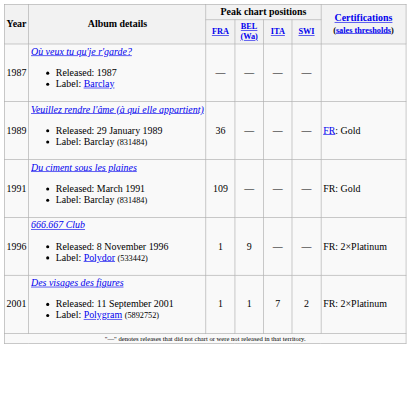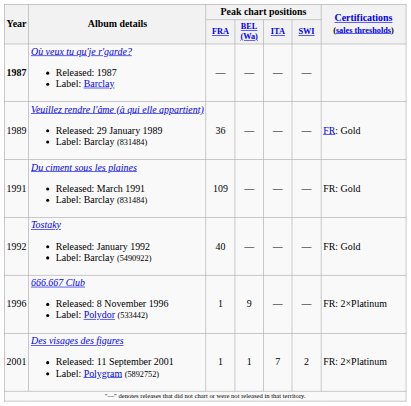Où veux tu qu'je r'garde? Released: 1987 Label: Barclay | Year: normal -> bold
+ row: 1992 | Tostaky Released: January 1992 Label: Barclay (5490922) | 40 | — | — | — | FR: Gold
